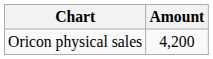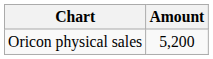Oricon physical sales | Amount: 4,200 -> 5,200
